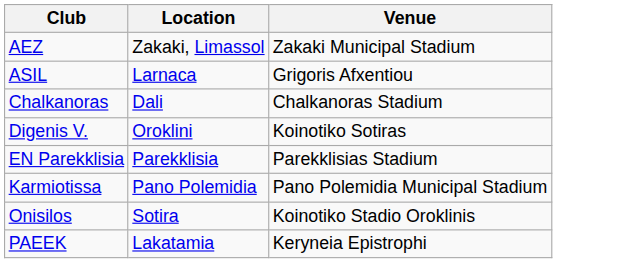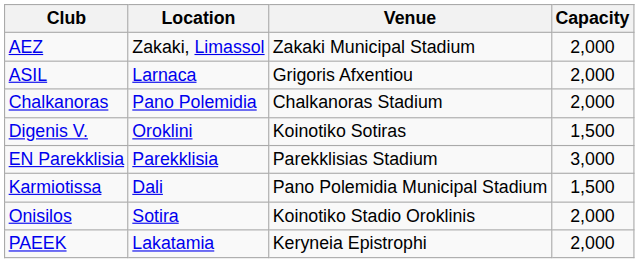+ column: Capacity | 2,000 | 2,000 | 2,000 | 1,500 | 3,000 | 1,500 | 2,000 | 2,000
Chalkanoras | Location: Dali -> Pano Polemidia
Karmiotissa | Location: Pano Polemidia -> Dali
